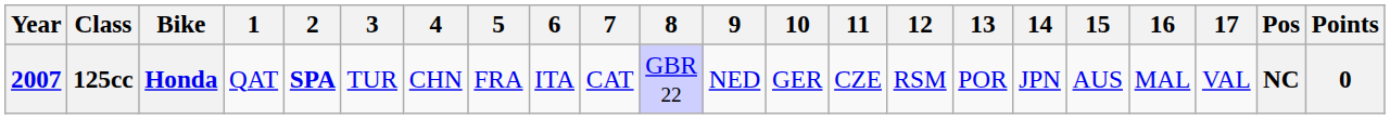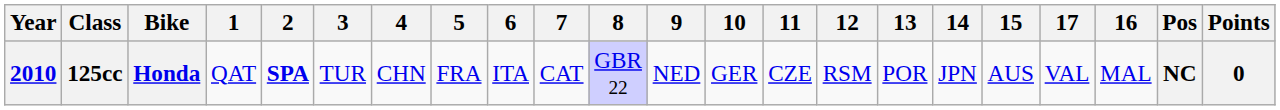columns swapped: 16 <-> 17
125cc | Year: 2007 -> 2010
